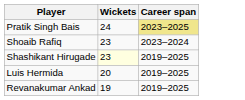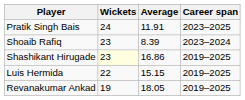+ column: Average | 11.91 | 8.39 | 16.86 | 15.15 | 18.05
Pratik Singh Bais | Career span: khaki background -> no background
Luis Hermida | Wickets: 20 -> 22
